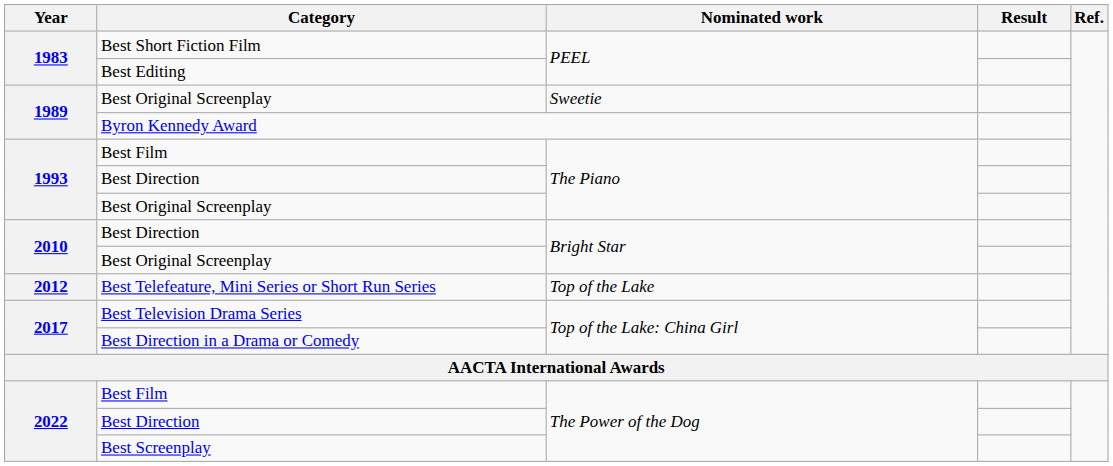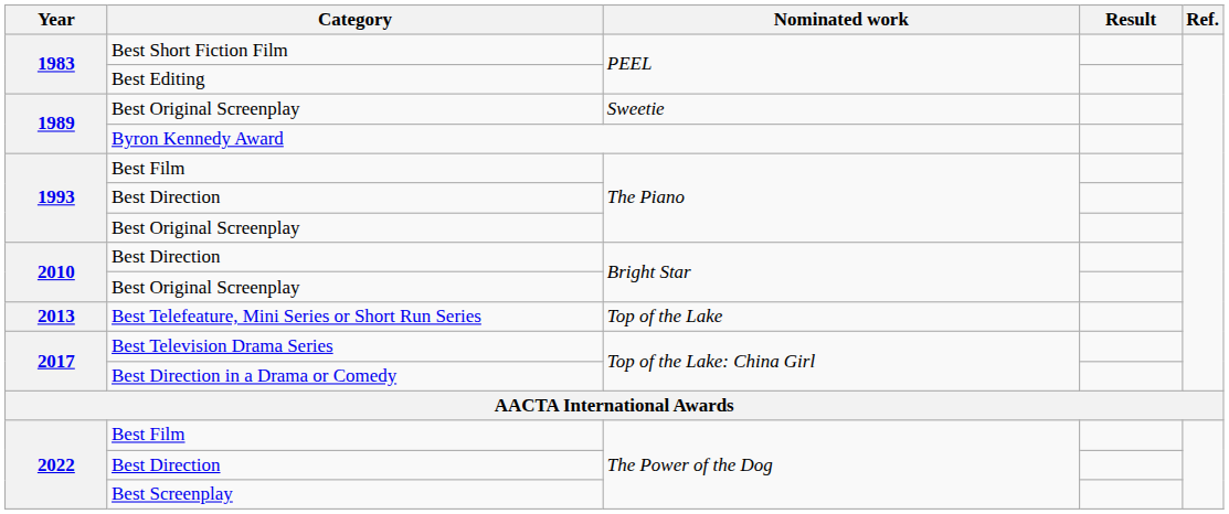Best Telefeature, Mini Series or Short Run Series | Year: 2012 -> 2013
